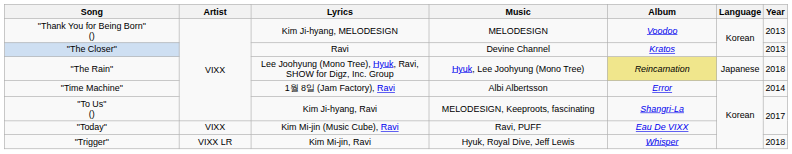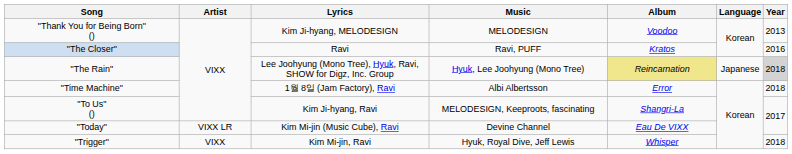"The Closer" | Music: Devine Channel -> Ravi, PUFF
"The Closer" | Year: 2013 -> 2016
"The Rain" | Year: no background -> lightgrey background
"Time Machine" | Year: 2014 -> 2018
"Today" | Artist: VIXX -> VIXX LR
"Today" | Music: Ravi, PUFF -> Devine Channel
"Trigger" | Artist: VIXX LR -> VIXX
